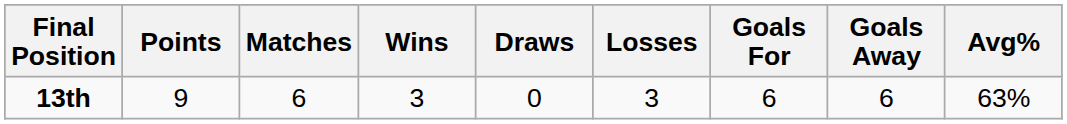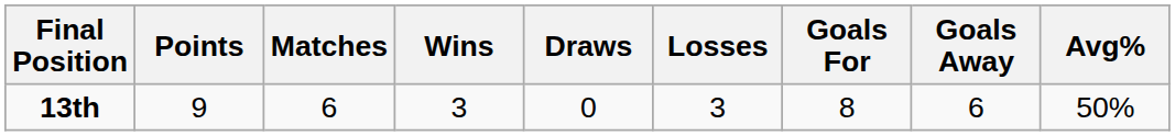13th | Goals For: 6 -> 8
13th | Avg%: 63% -> 50%
